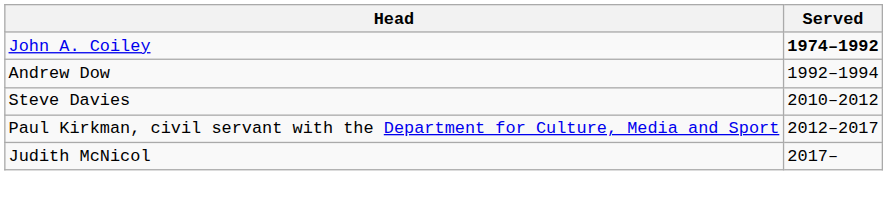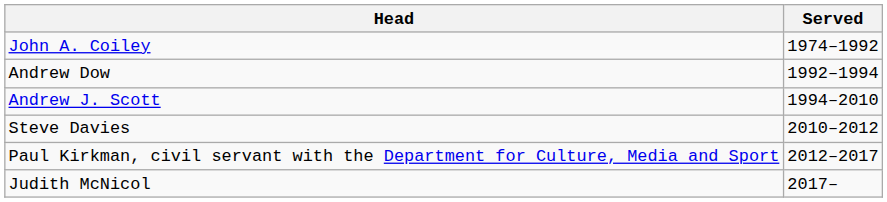John A. Coiley | Served: bold -> normal
+ row: Andrew J. Scott | 1994–2010
